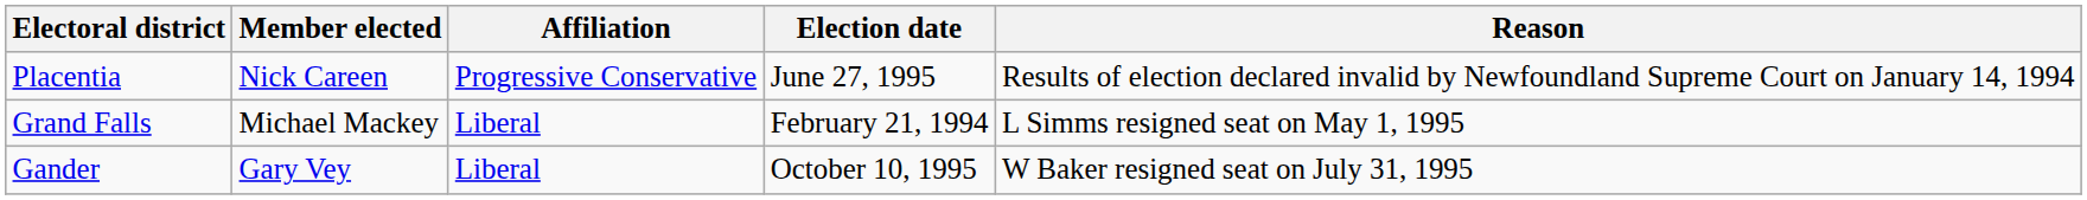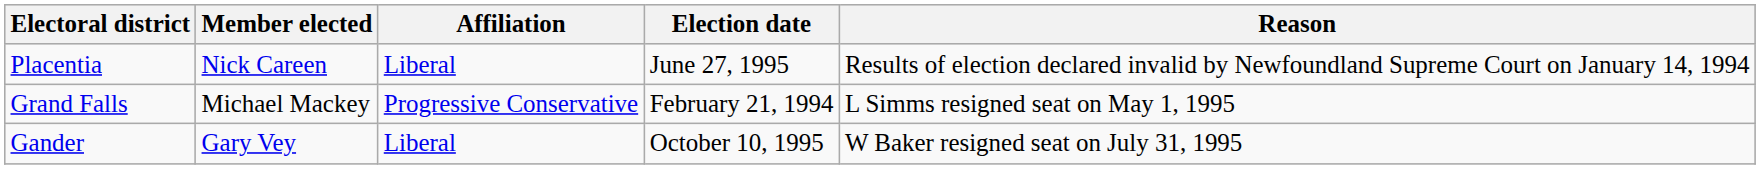Placentia | Affiliation: Progressive Conservative -> Liberal
Grand Falls | Affiliation: Liberal -> Progressive Conservative
